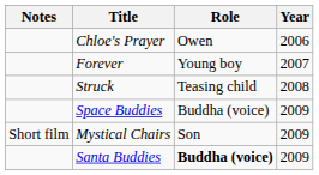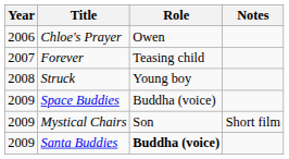columns swapped: Year <-> Notes
Forever | Role: Young boy -> Teasing child
Struck | Role: Teasing child -> Young boy
